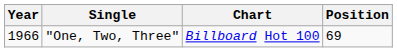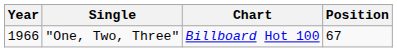"One, Two, Three" | Position: 69 -> 67
